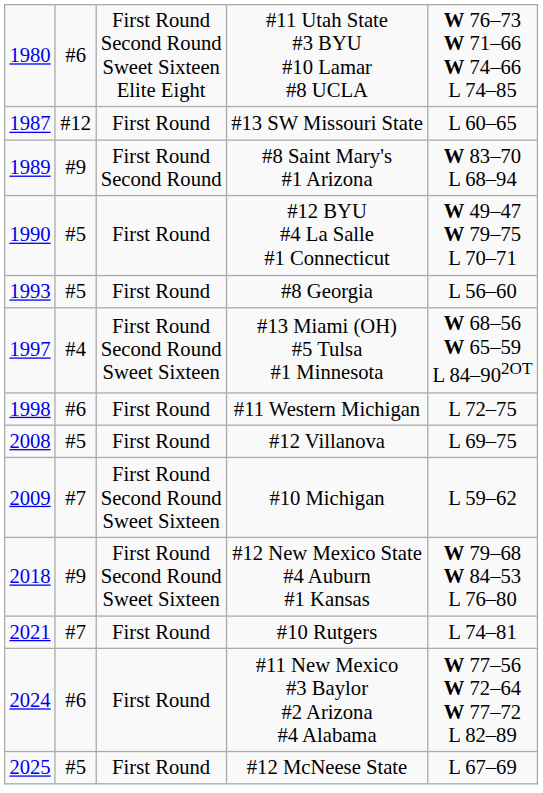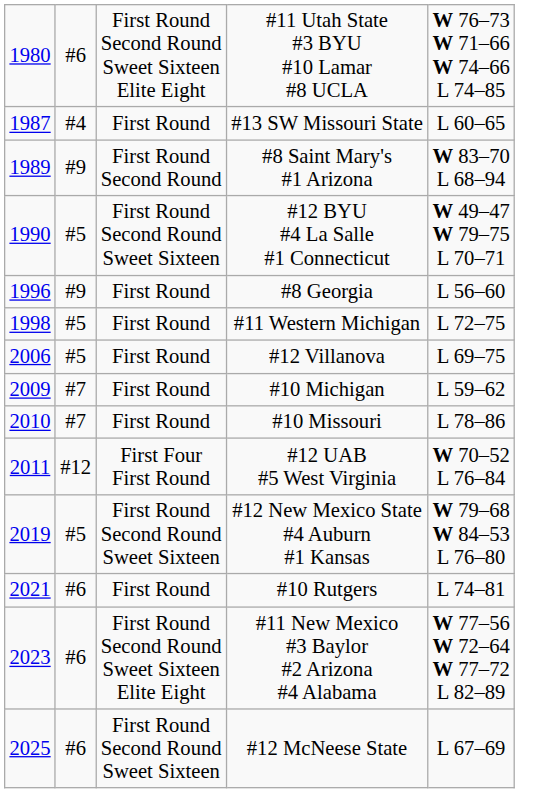#13 SW Missouri State | column 2: #12 -> #4
#12 BYU #4 La Salle #1 Connecticut | column 3: First Round -> First Round Second Round Sweet Sixteen
#8 Georgia | column 1: 1993 -> 1996
#8 Georgia | column 2: #5 -> #9
- row: 1997 | #4 | First Round Second Round Sweet Sixteen | #13 Miami (OH) #5 Tulsa #1 Minnesota | W 68–56 W 65–59 L 84–902OT
#11 Western Michigan | column 2: #6 -> #5
#12 Villanova | column 1: 2008 -> 2006
#10 Michigan | column 3: First Round Second Round Sweet Sixteen -> First Round
+ row: 2010 | #7 | First Round | #10 Missouri | L 78–86
+ row: 2011 | #12 | First Four First Round | #12 UAB #5 West Virginia | W 70–52 L 76–84
#12 New Mexico State #4 Auburn #1 Kansas | column 1: 2018 -> 2019
#12 New Mexico State #4 Auburn #1 Kansas | column 2: #9 -> #5
#10 Rutgers | column 2: #7 -> #6
#11 New Mexico #3 Baylor #2 Arizona #4 Alabama | column 1: 2024 -> 2023
#11 New Mexico #3 Baylor #2 Arizona #4 Alabama | column 3: First Round -> First Round Second Round Sweet Sixteen Elite Eight
#12 McNeese State | column 2: #5 -> #6
#12 McNeese State | column 3: First Round -> First Round Second Round Sweet Sixteen
